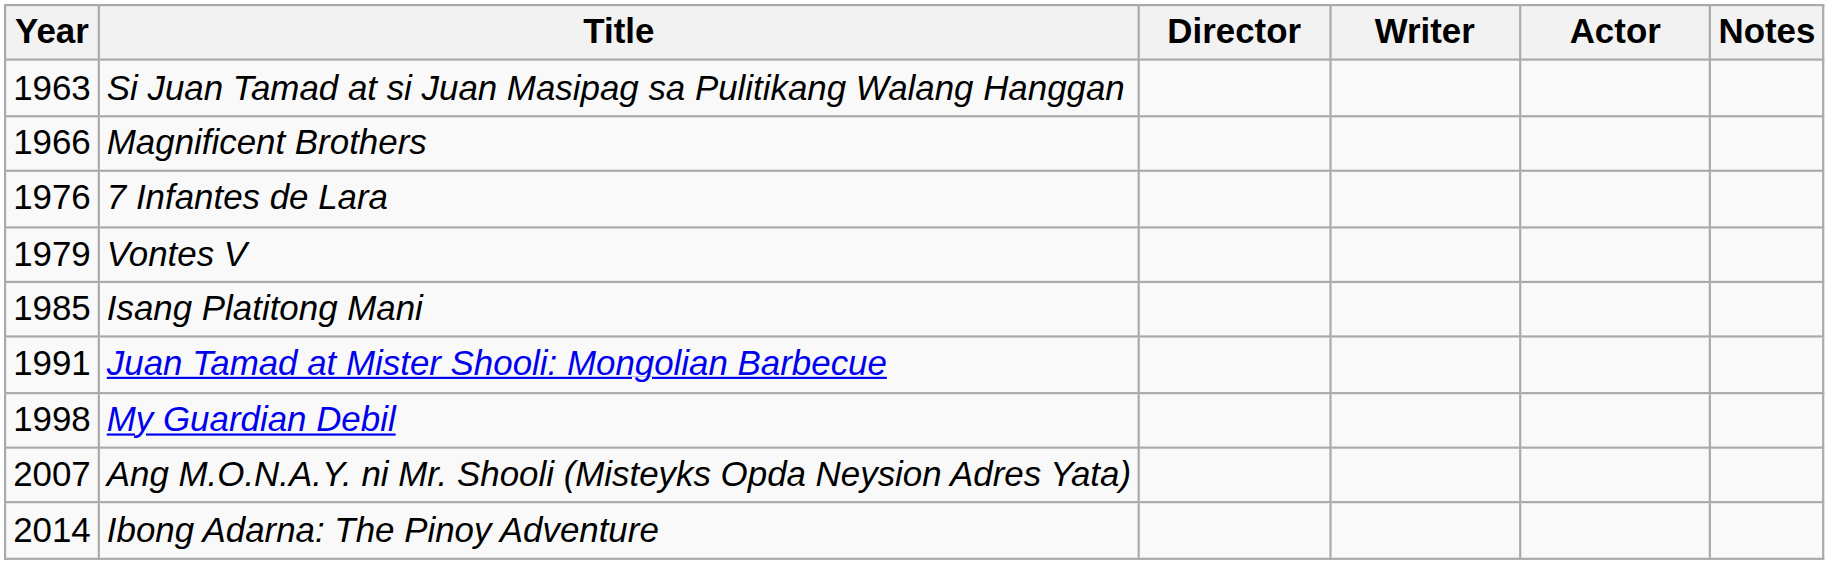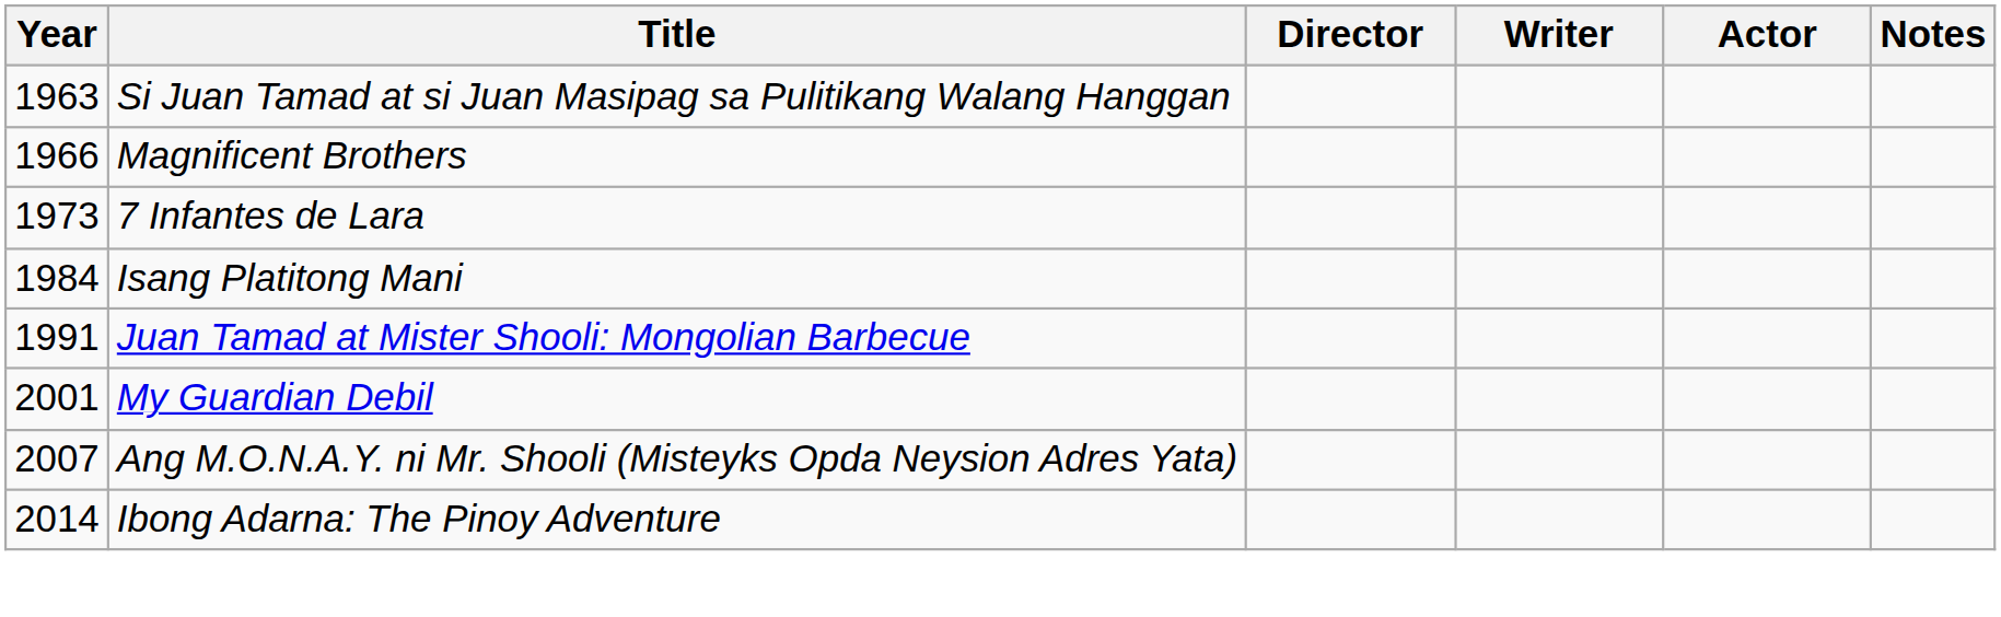7 Infantes de Lara | Year: 1976 -> 1973
- row: 1979 | Vontes V
Isang Platitong Mani | Year: 1985 -> 1984
My Guardian Debil | Year: 1998 -> 2001
